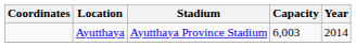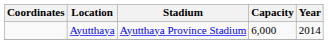Ayutthaya | Capacity: 6,003 -> 6,000
